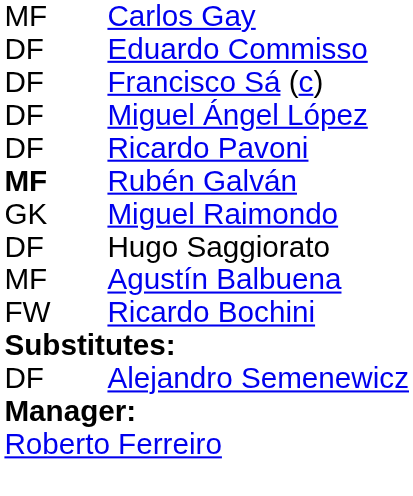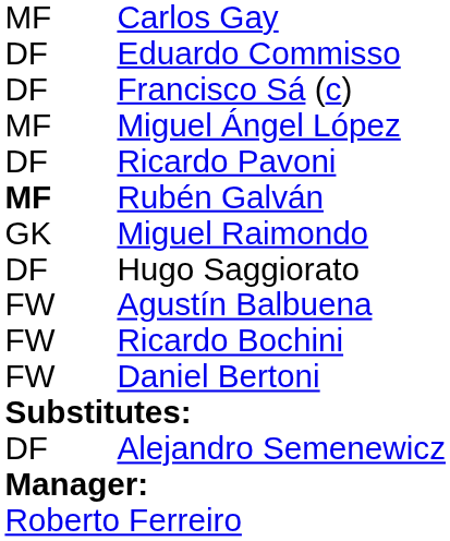Miguel Ángel López | column 1: DF -> MF
Agustín Balbuena | column 1: MF -> FW
+ row: FW | Daniel Bertoni
